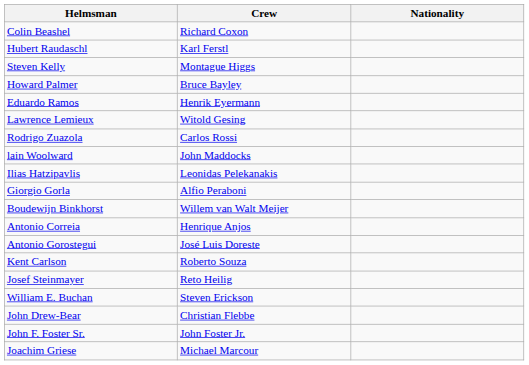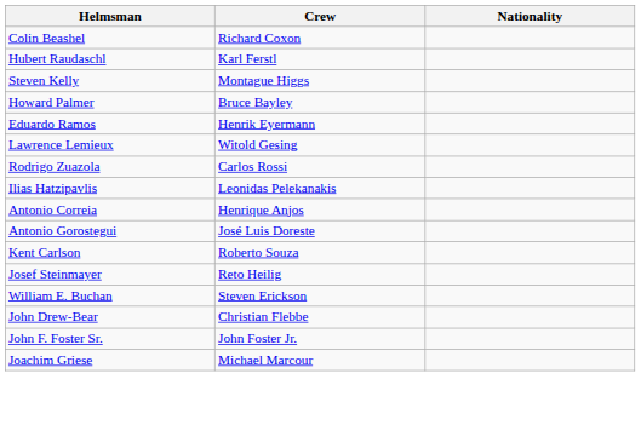- row: lain Woolward | John Maddocks
- row: Giorgio Gorla | Alfio Peraboni
- row: Boudewijn Binkhorst | Willem van Walt Meijer
